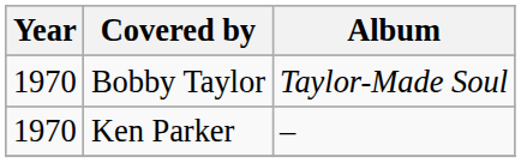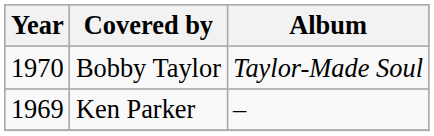Ken Parker | Year: 1970 -> 1969
